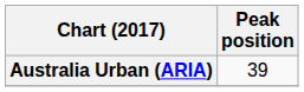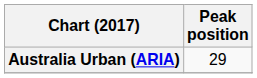Australia Urban (ARIA) | Peak position: 39 -> 29
